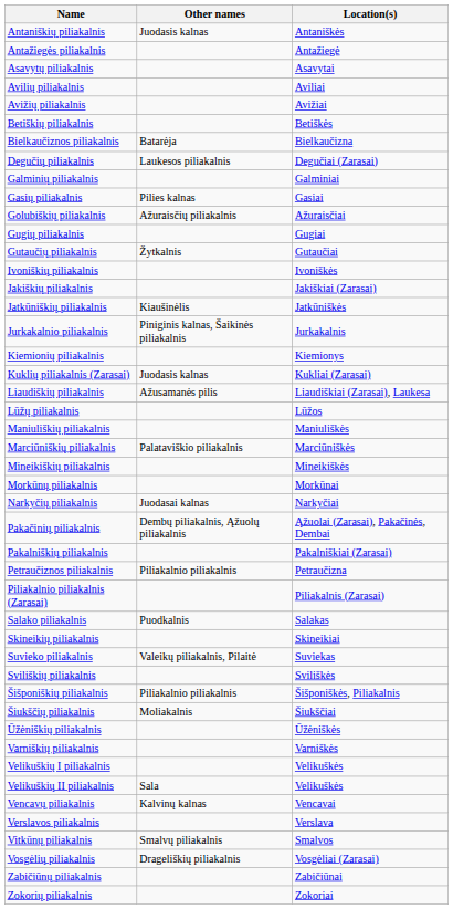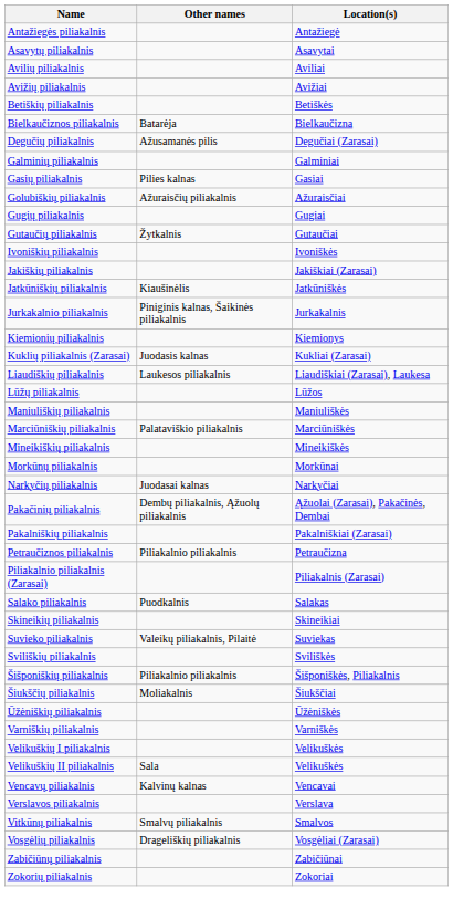- row: Antaniškių piliakalnis | Juodasis kalnas | Antaniškės
Degučių piliakalnis | Other names: Laukesos piliakalnis -> Ažusamanės pilis
Liaudiškių piliakalnis | Other names: Ažusamanės pilis -> Laukesos piliakalnis
